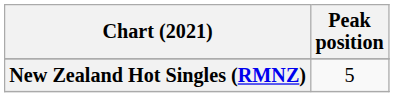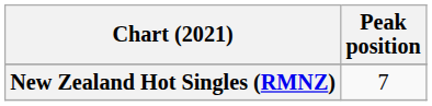New Zealand Hot Singles (RMNZ) | Peak position: 5 -> 7
